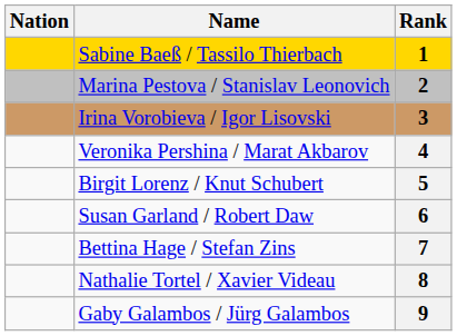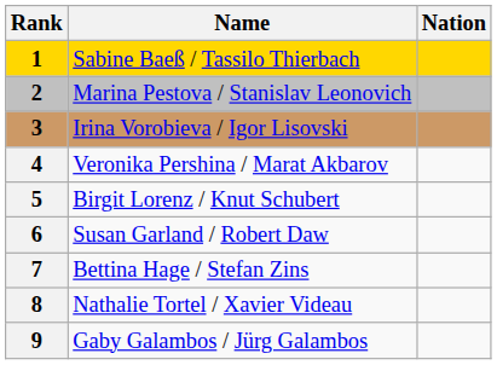columns swapped: Rank <-> Nation
